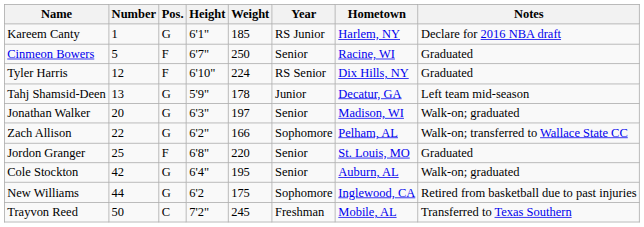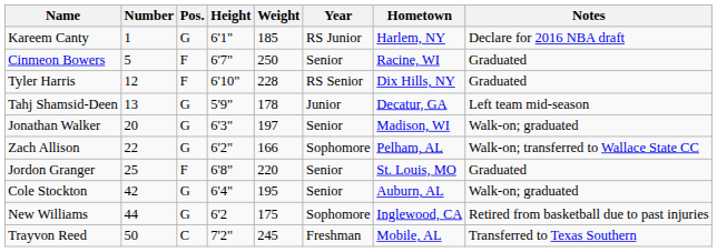Tyler Harris | Weight: 224 -> 228
